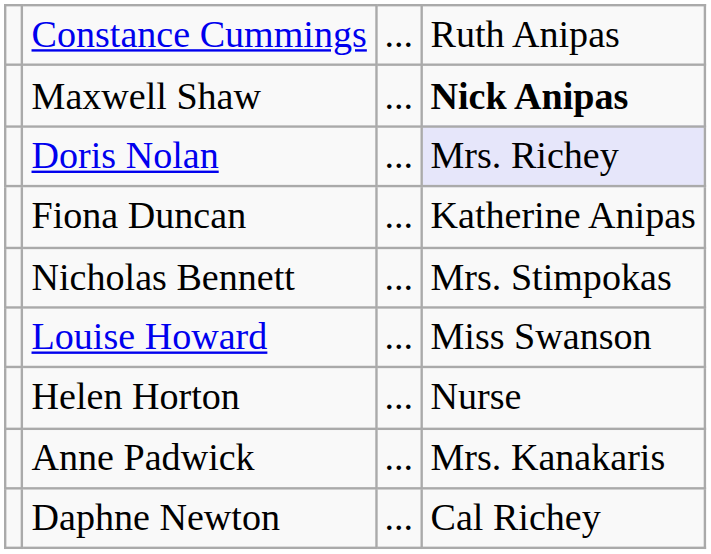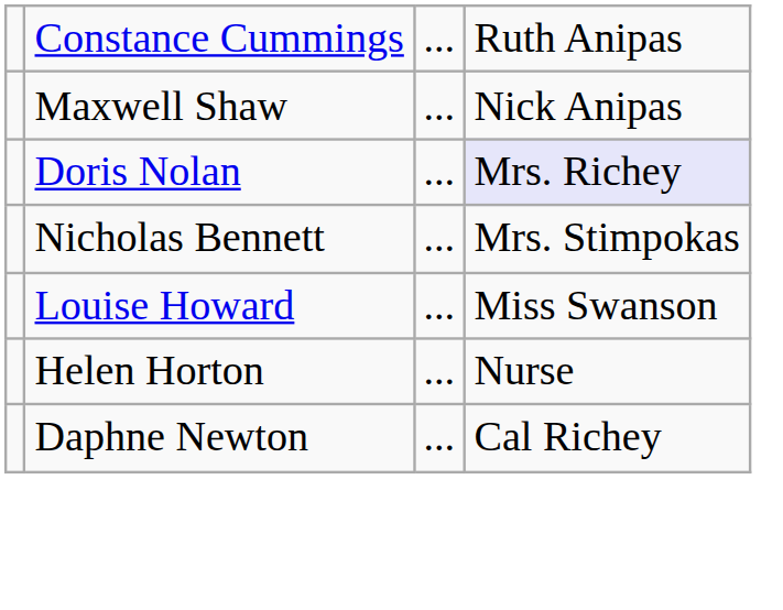Maxwell Shaw | column 4: bold -> normal
- row: Fiona Duncan | ... | Katherine Anipas
- row: Anne Padwick | ... | Mrs. Kanakaris
